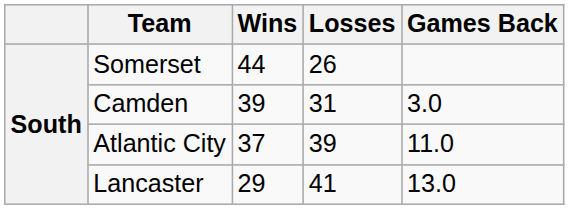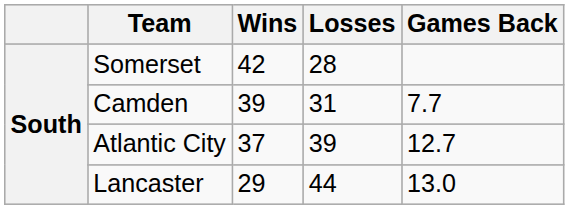Somerset | Wins: 44 -> 42
Somerset | Losses: 26 -> 28
Camden | Games Back: 3.0 -> 7.7
Atlantic City | Games Back: 11.0 -> 12.7
Lancaster | Losses: 41 -> 44
